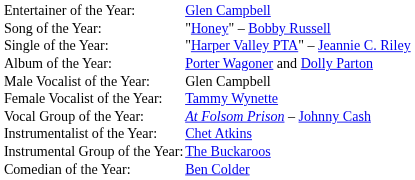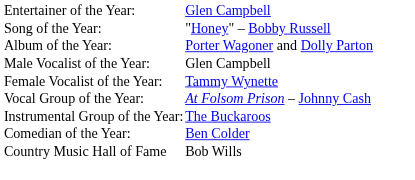- row: Single of the Year: | "Harper Valley PTA" – Jeannie C. Riley
- row: Instrumentalist of the Year: | Chet Atkins
+ row: Country Music Hall of Fame | Bob Wills
